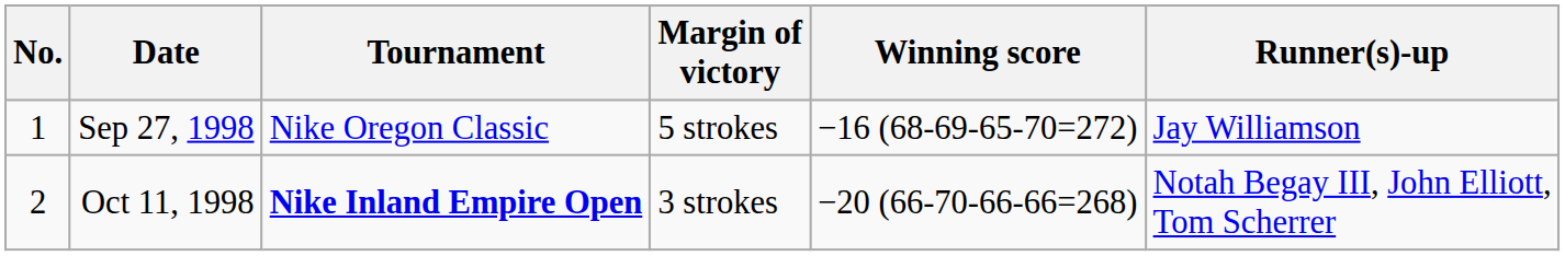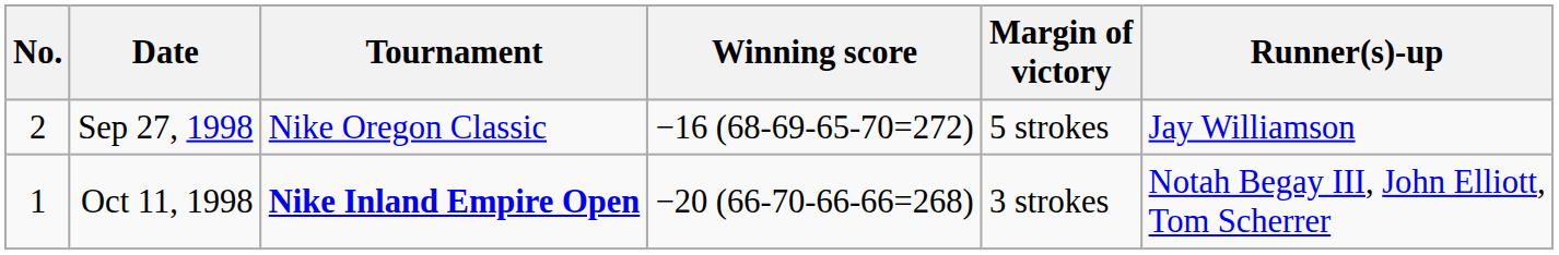columns swapped: Winning score <-> Margin of victory
Sep 27, 1998 | No.: 1 -> 2
Oct 11, 1998 | No.: 2 -> 1
